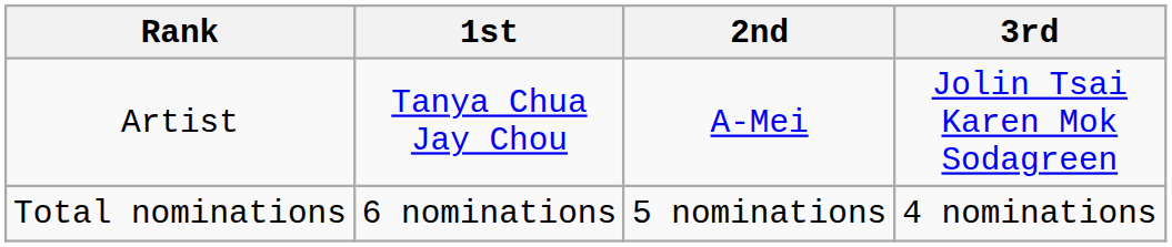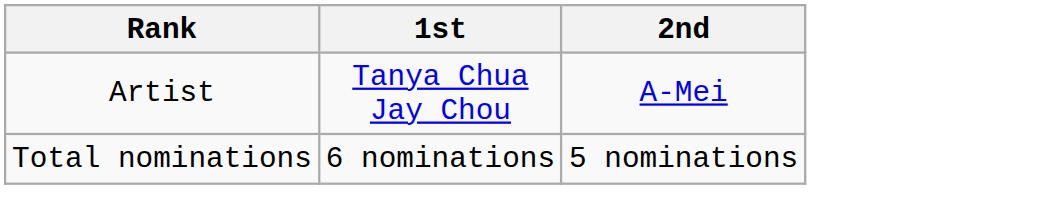- column: 3rd | Jolin Tsai Karen Mok Sodagreen | 4 nominations
